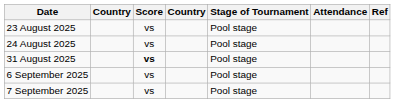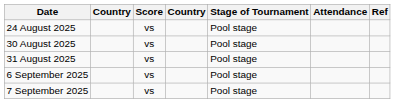- row: 23 August 2025 | vs | Pool stage
+ row: 30 August 2025 | vs | Pool stage
31 August 2025 | Score: bold -> normal
